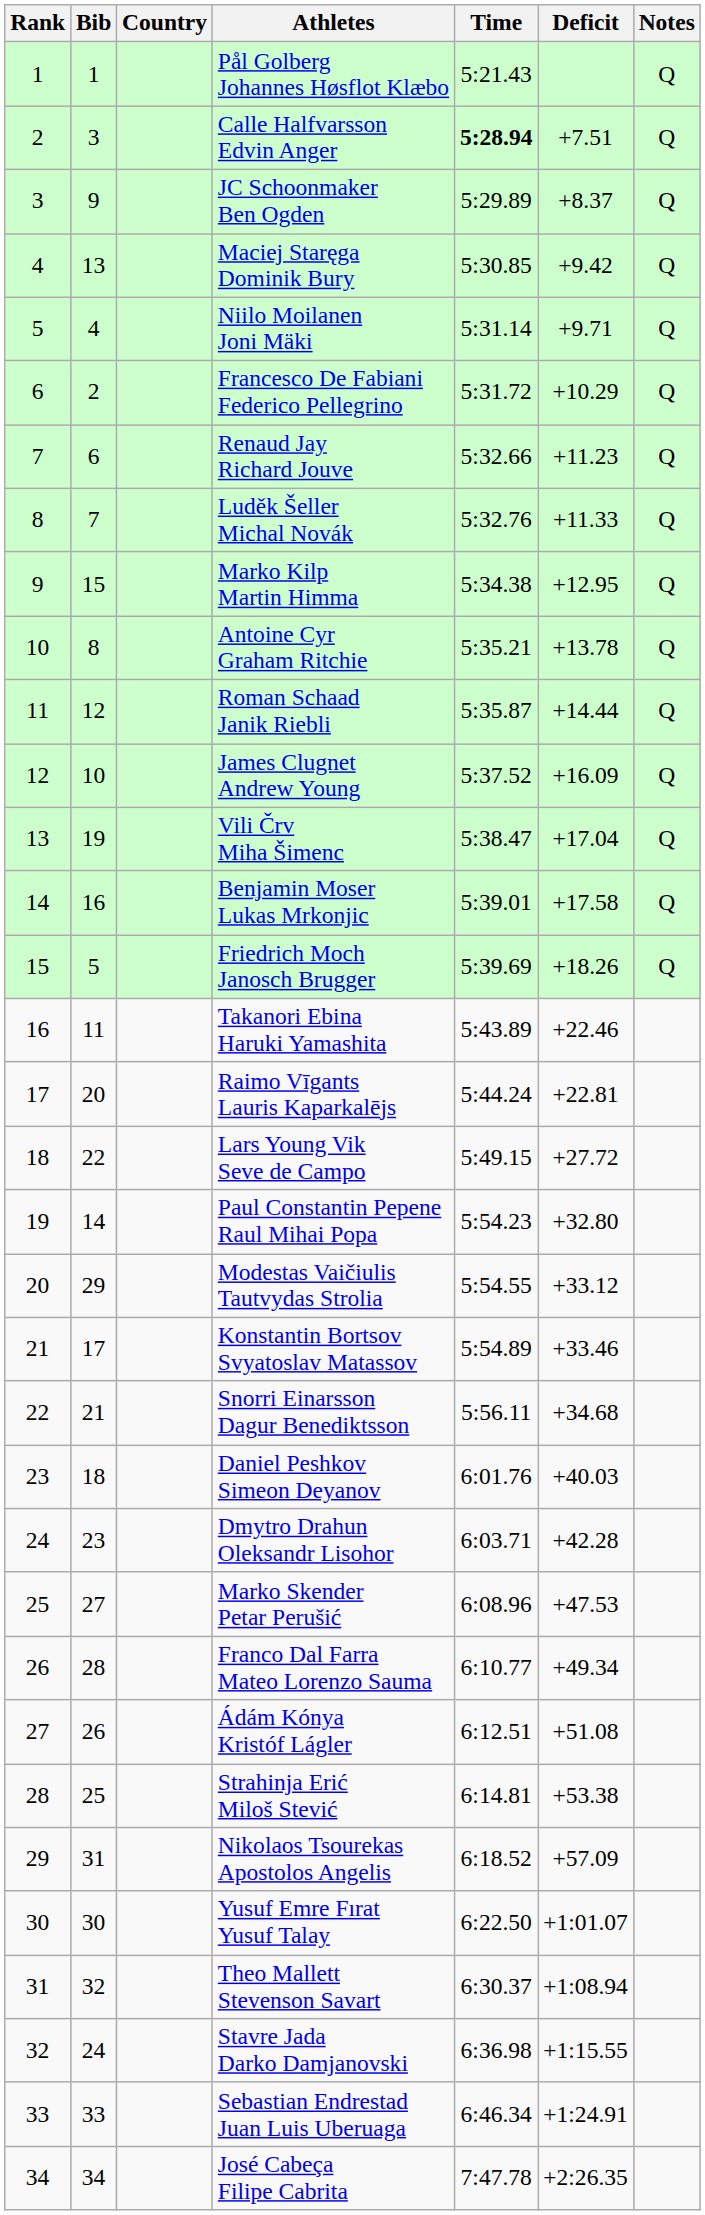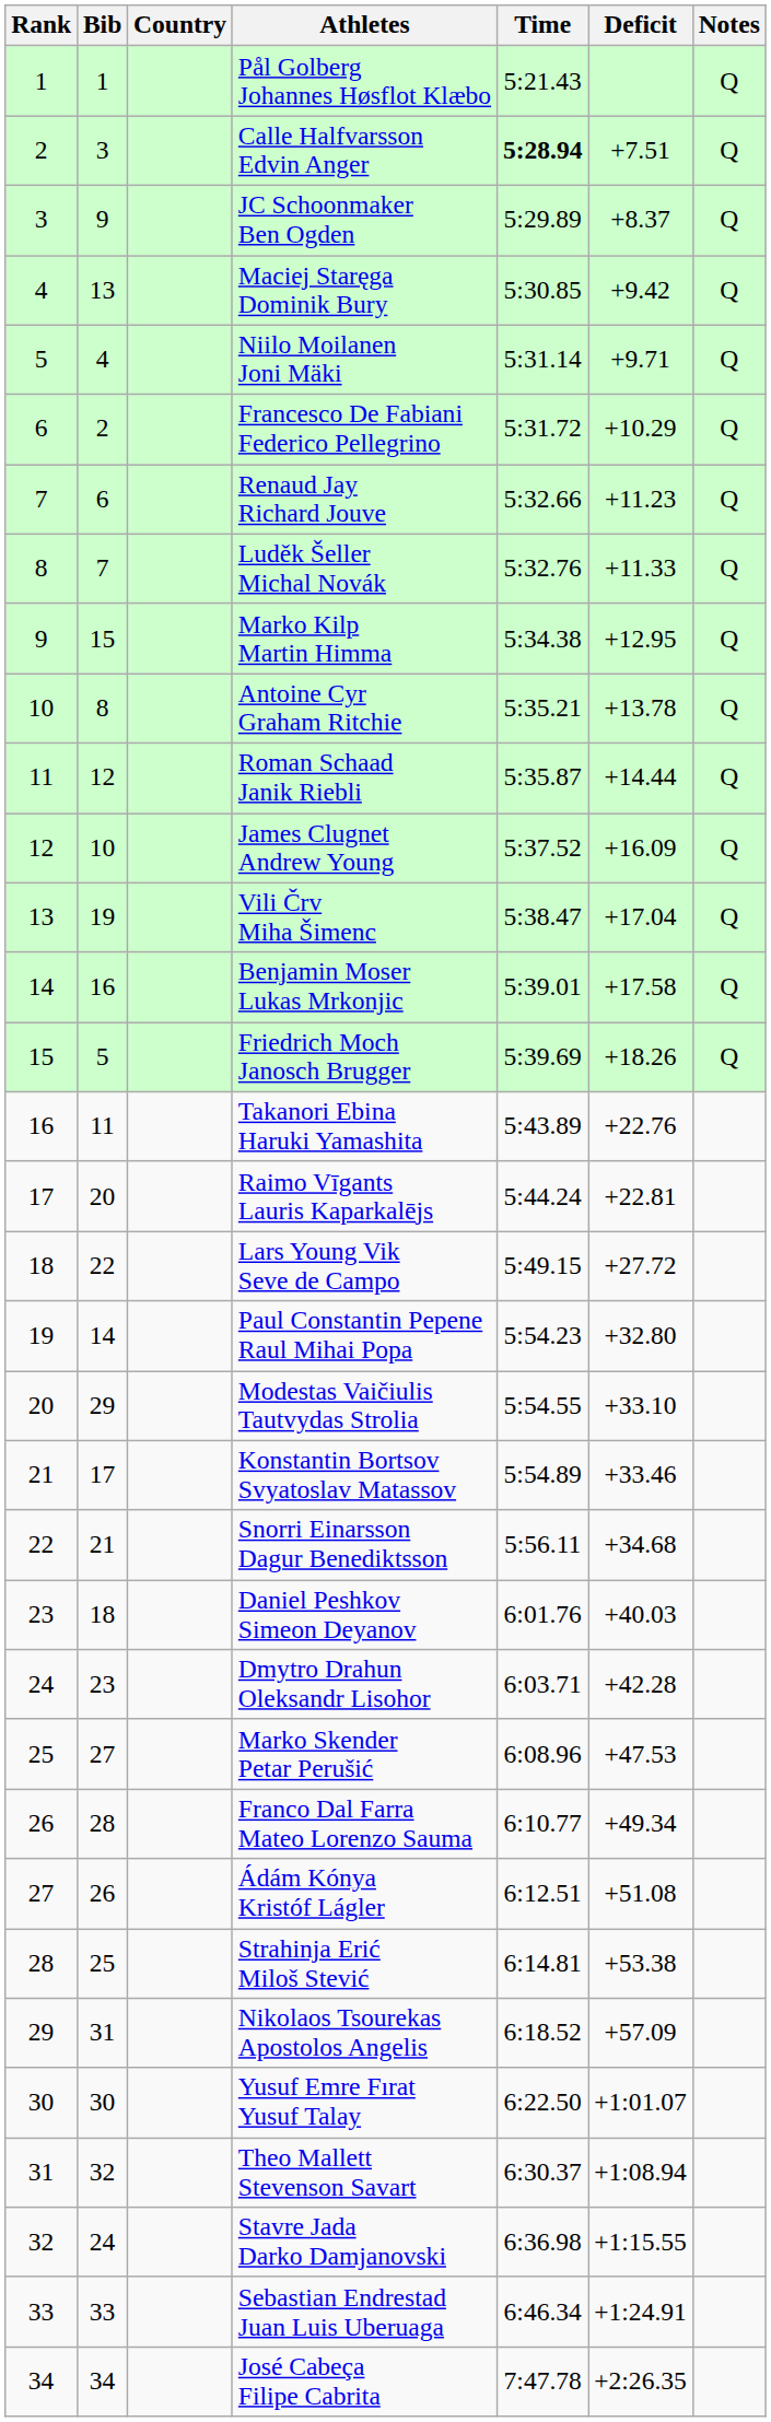Takanori Ebina Haruki Yamashita | Deficit: +22.46 -> +22.76
Modestas Vaičiulis Tautvydas Strolia | Deficit: +33.12 -> +33.10
